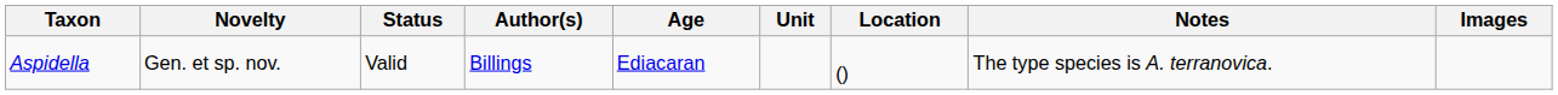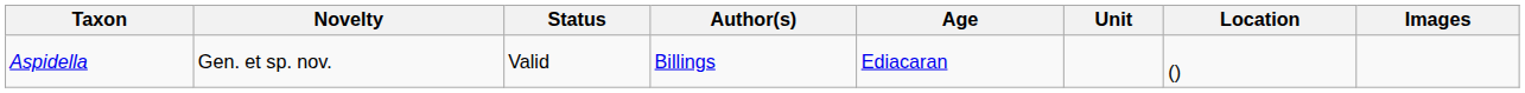- column: Notes | The type species is A. terranovica.
